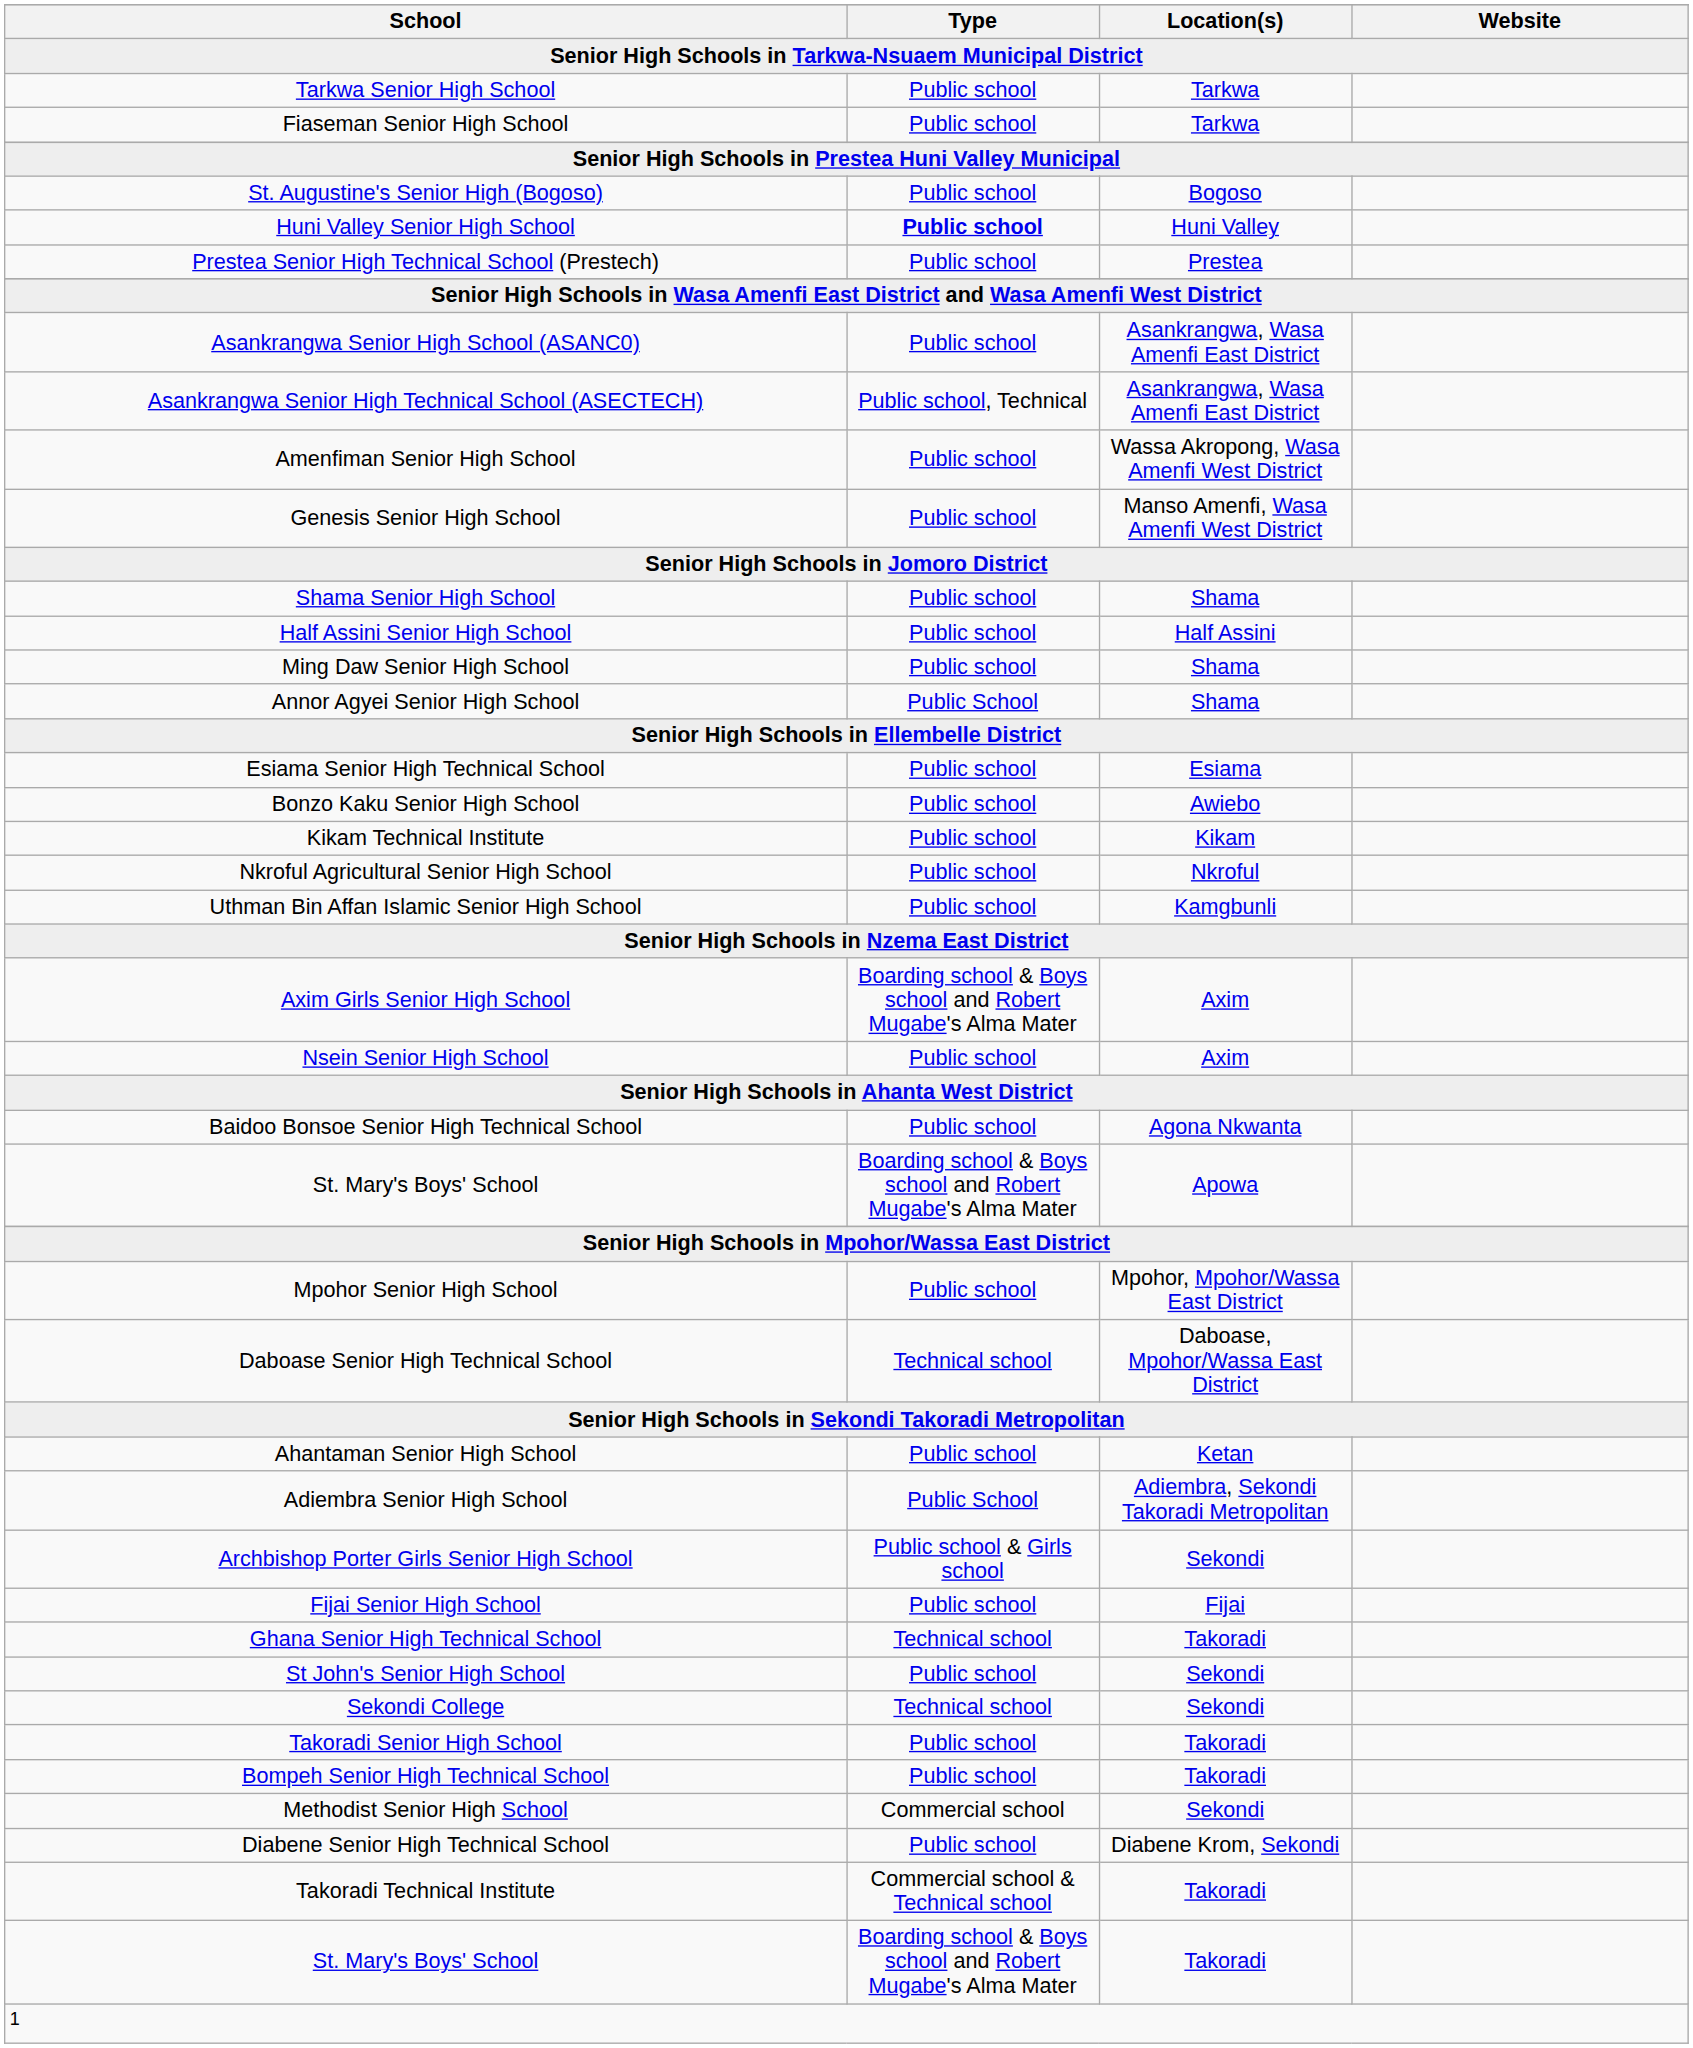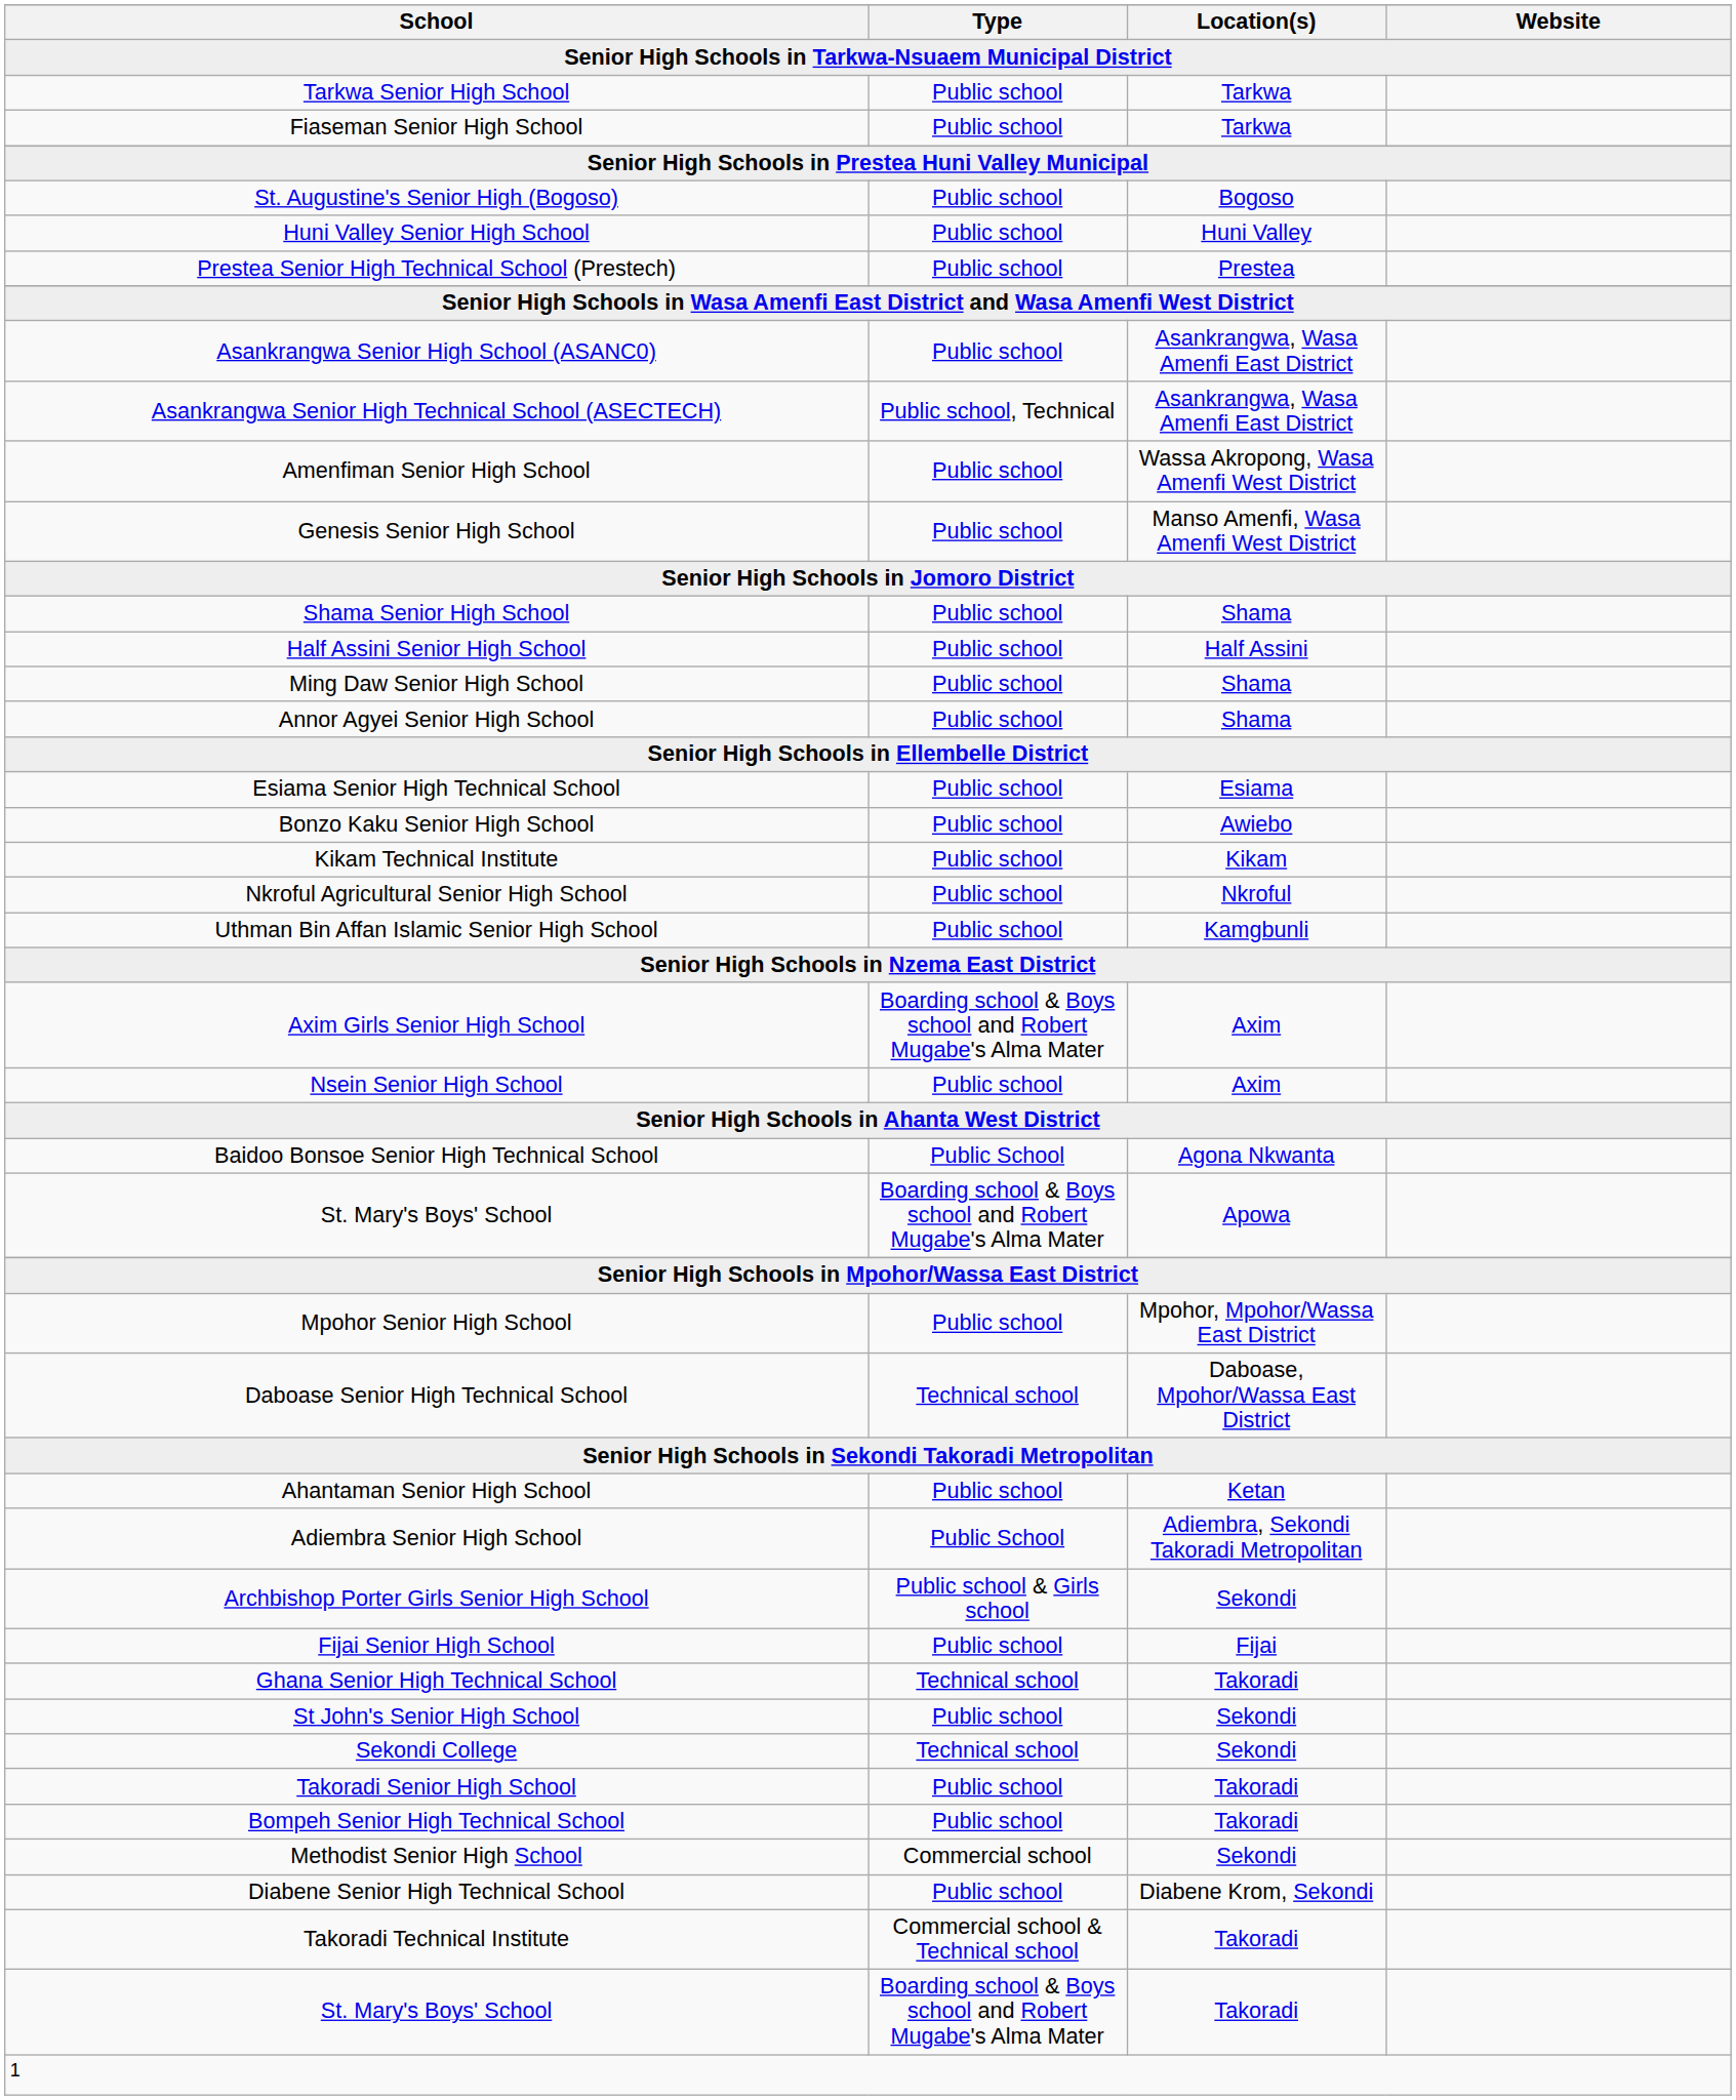Huni Valley Senior High School | Type: bold -> normal
Annor Agyei Senior High School | Type: Public School -> Public school
Baidoo Bonsoe Senior High Technical School | Type: Public school -> Public School
